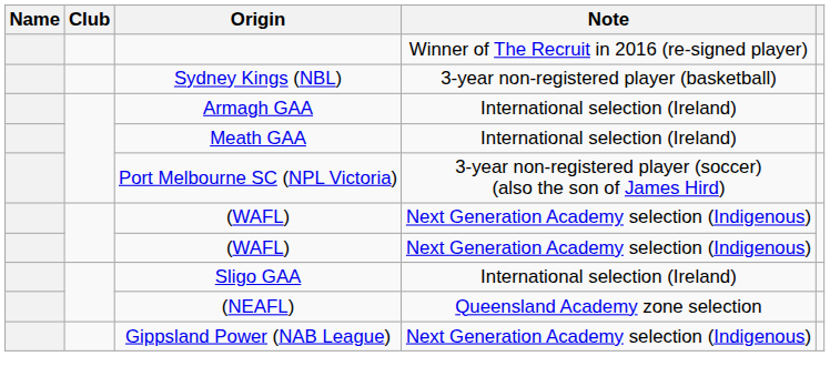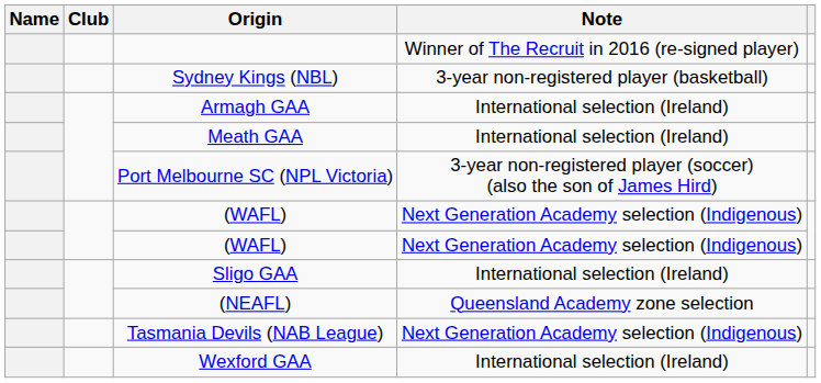- row: Gippsland Power (NAB League) | Next Generation Academy selection (Indigenous)
+ row: Tasmania Devils (NAB League) | Next Generation Academy selection (Indigenous)
+ row: Wexford GAA | International selection (Ireland)
